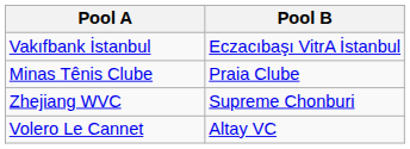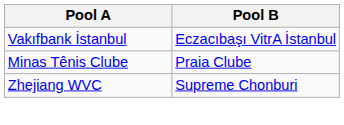- row: Volero Le Cannet | Altay VC
